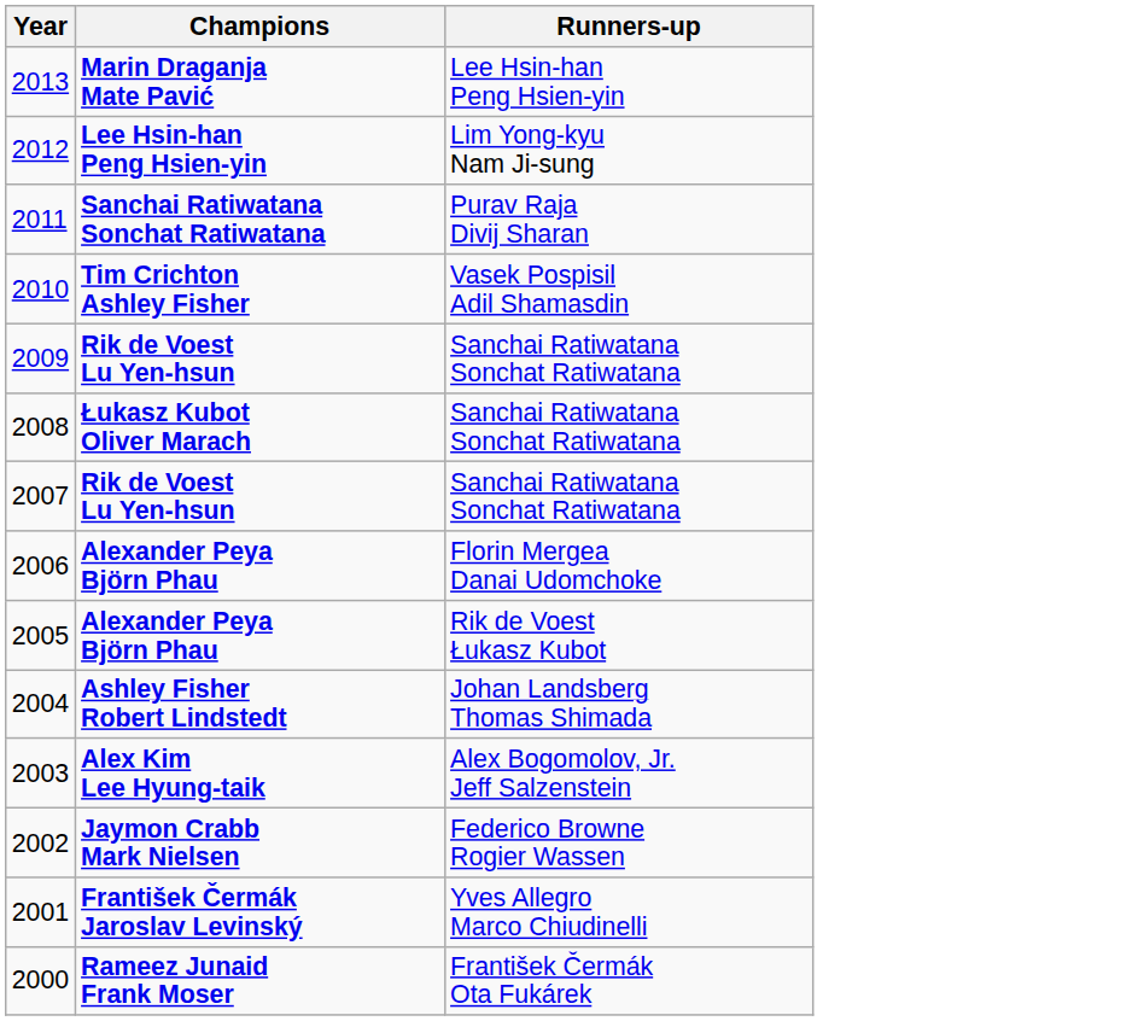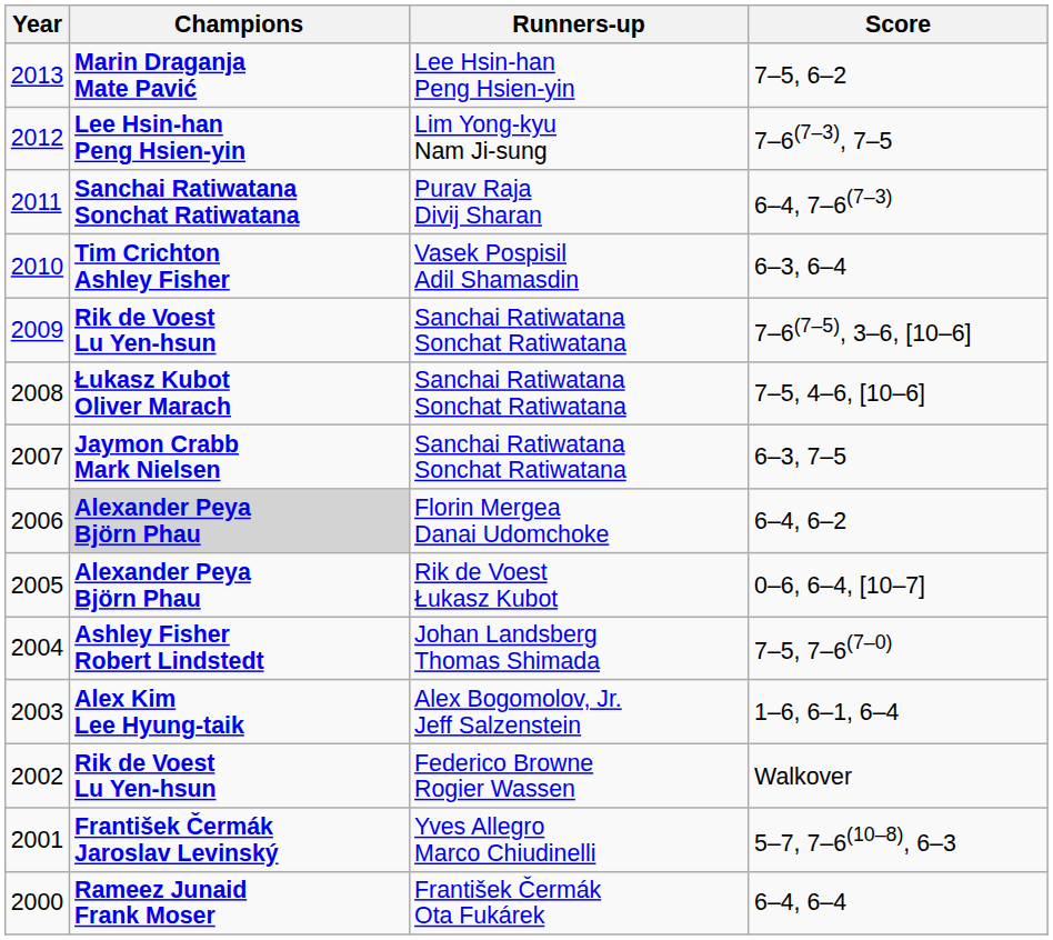+ column: Score | 7–5, 6–2 | 7–6(7–3), 7–5 | 6–4, 7–6(7–3) | 6–3, 6–4 | 7–6(7–5), 3–6, [10–6] | 7–5, 4–6, [10–6] | 6–3, 7–5 | 6–4, 6–2 | 0–6, 6–4, [10–7] | 7–5, 7–6(7–0) | 1–6, 6–1, 6–4 | Walkover | 5–7, 7–6(10–8), 6–3 | 6–4, 6–4
2007 | Champions: Rik de Voest Lu Yen-hsun -> Jaymon Crabb Mark Nielsen
2006 | Champions: no background -> lightgrey background
2002 | Champions: Jaymon Crabb Mark Nielsen -> Rik de Voest Lu Yen-hsun
